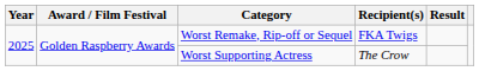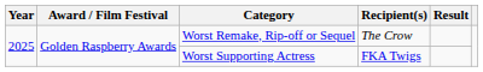Worst Remake, Rip-off or Sequel | Recipient(s): FKA Twigs -> The Crow
Worst Supporting Actress | Recipient(s): The Crow -> FKA Twigs
